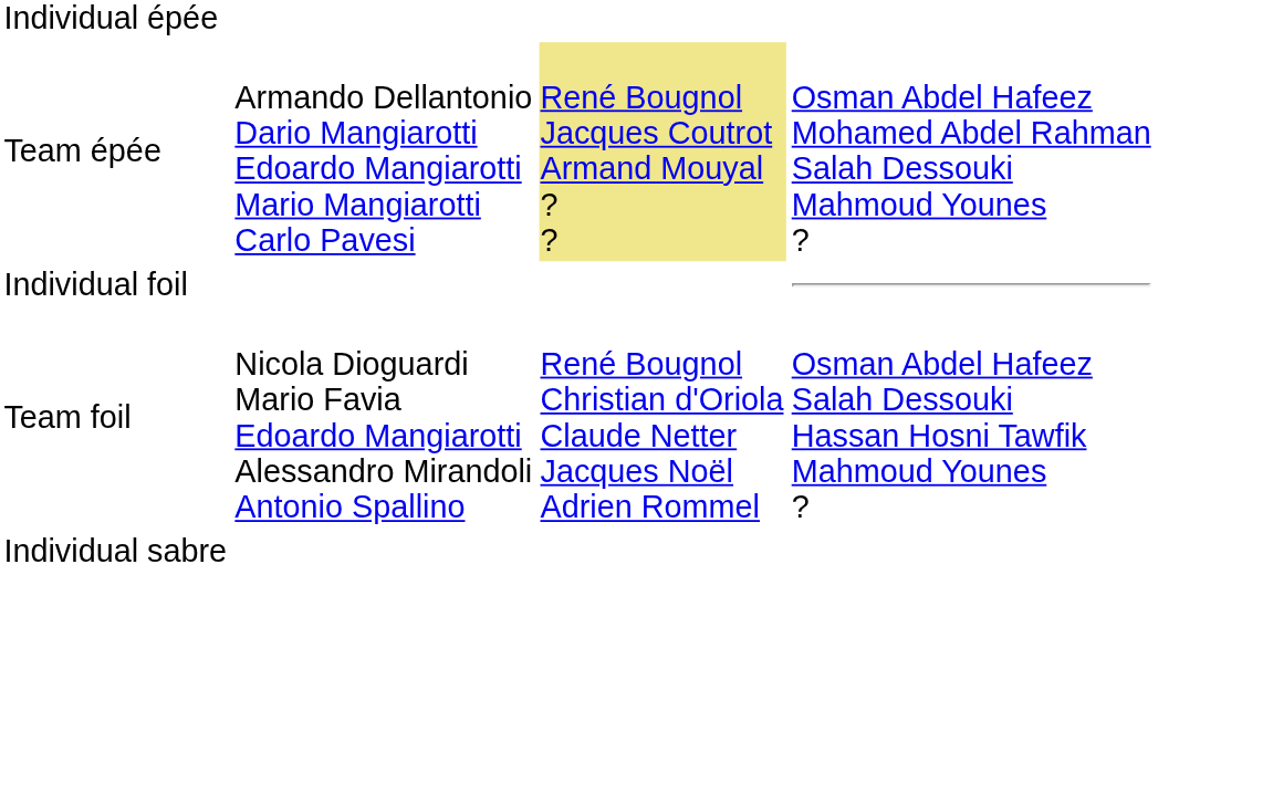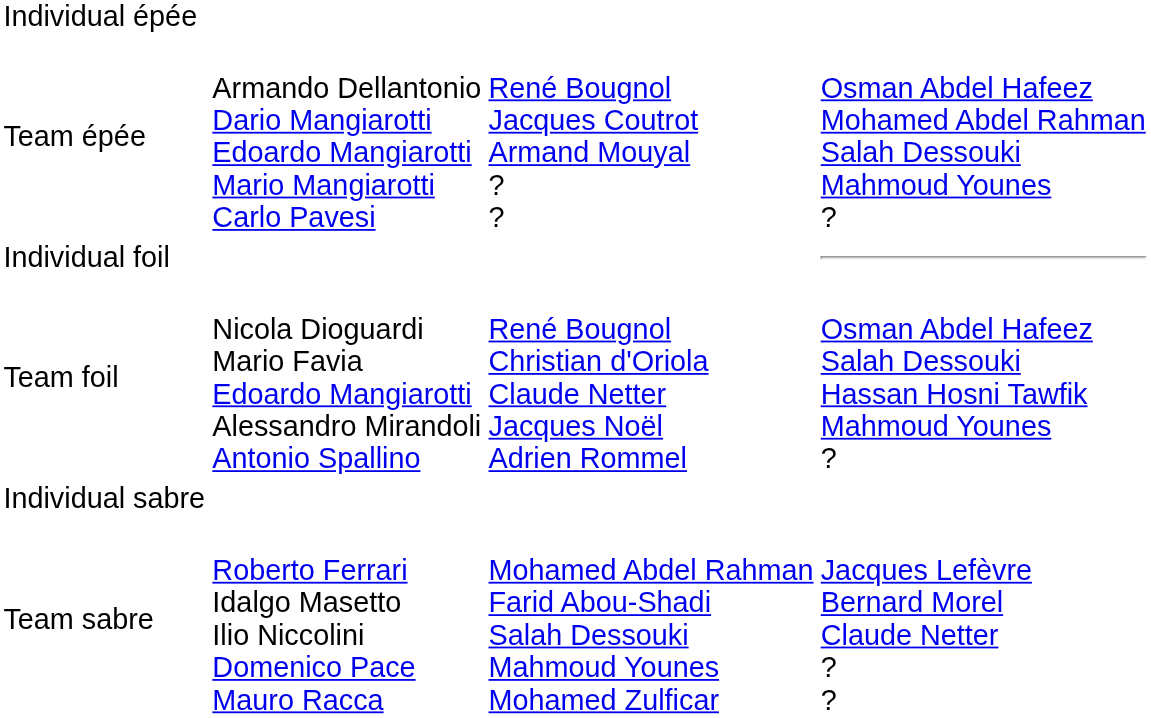Team épée | column 3: khaki background -> no background
+ row: Team sabre | Roberto Ferrari Idalgo Masetto Ilio Niccolini Domenico Pace Mauro Racca | Mohamed Abdel Rahman Farid Abou-Shadi Salah Dessouki Mahmoud Younes Mohamed Zulficar | Jacques Lefèvre Bernard Morel Claude Netter ? ?
